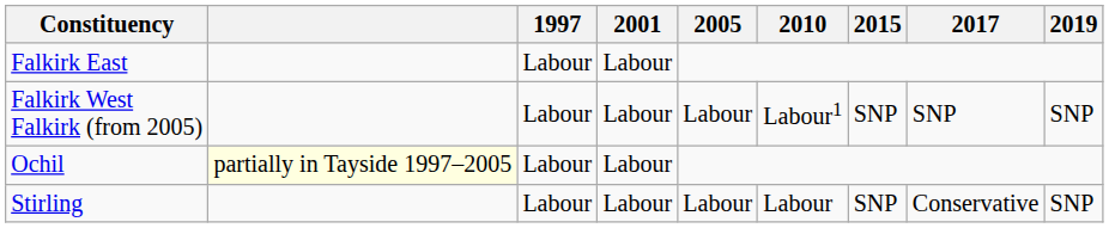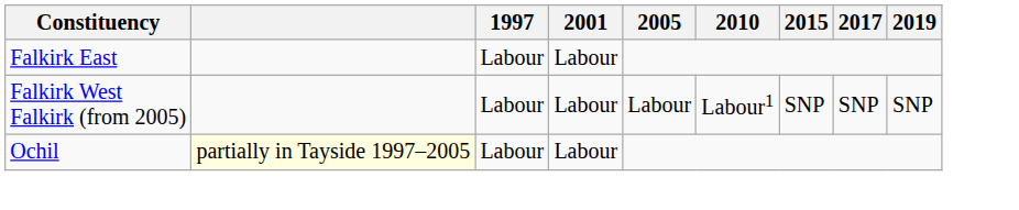- row: Stirling | Labour | Labour | Labour | Labour | SNP | Conservative | SNP
